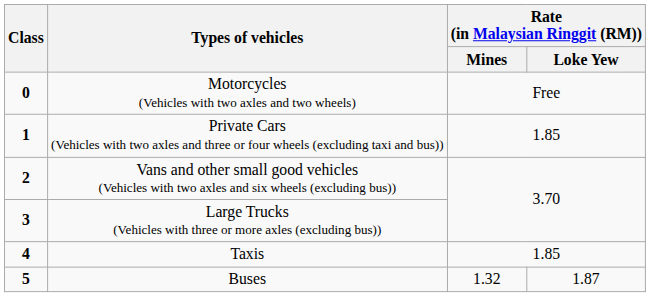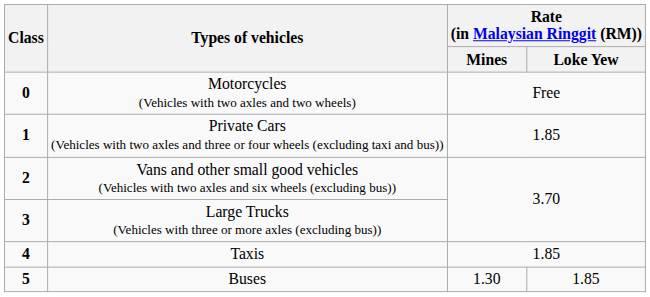Buses | Rate (in Malaysian Ringgit (RM)) / Mines: 1.32 -> 1.30
Buses | Rate (in Malaysian Ringgit (RM)) / Loke Yew: 1.87 -> 1.85
